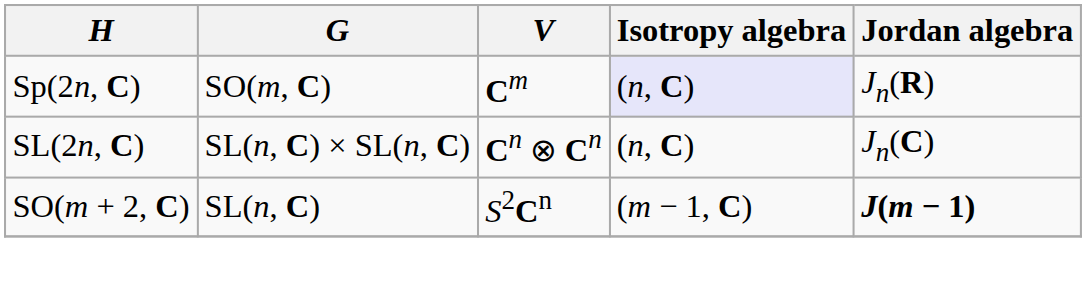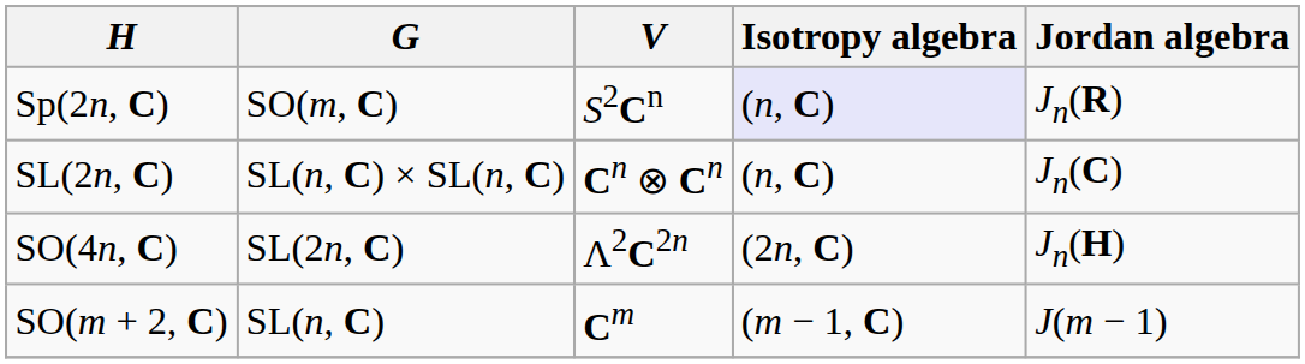Sp(2n, C) | V: Cm -> S2Cn
+ row: SO(4n, C) | SL(2n, C) | Λ2C2n | (2n, C) | Jn(H)
SO(m + 2, C) | V: S2Cn -> Cm
SO(m + 2, C) | Jordan algebra: bold -> normal
